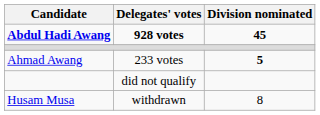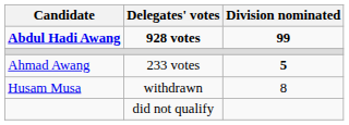928 votes | Division nominated: 45 -> 99
rows swapped: withdrawn <-> did not qualify
